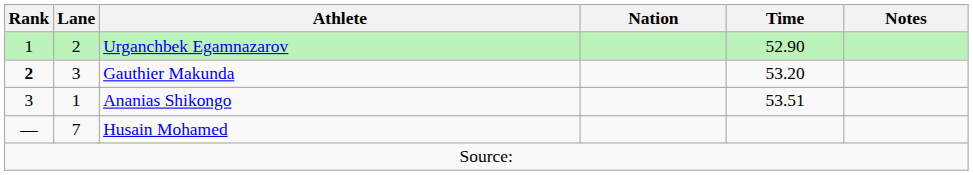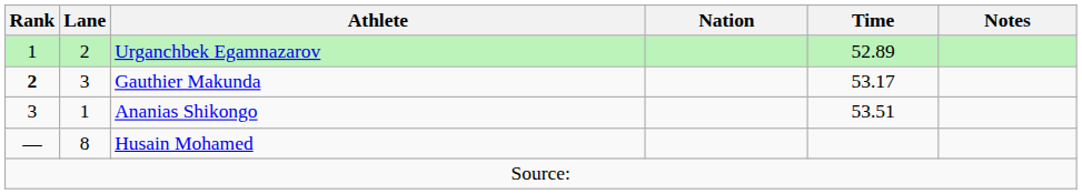Urganchbek Egamnazarov | Time: 52.90 -> 52.89
Gauthier Makunda | Time: 53.20 -> 53.17
Husain Mohamed | Lane: 7 -> 8
